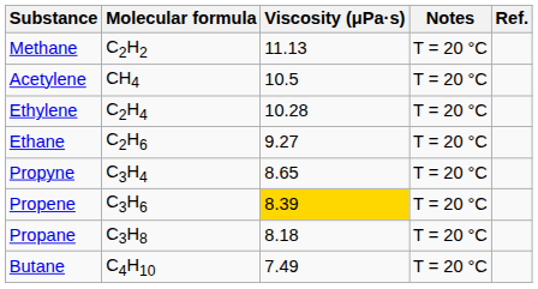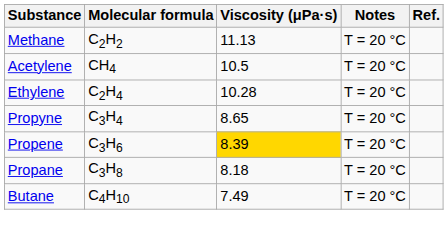- row: Ethane | C2H6 | 9.27 | T = 20 °C
